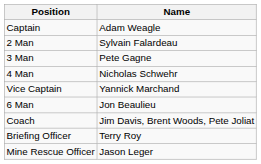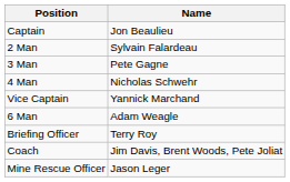Captain | Name: Adam Weagle -> Jon Beaulieu
6 Man | Name: Jon Beaulieu -> Adam Weagle
rows swapped: Briefing Officer <-> Coach
